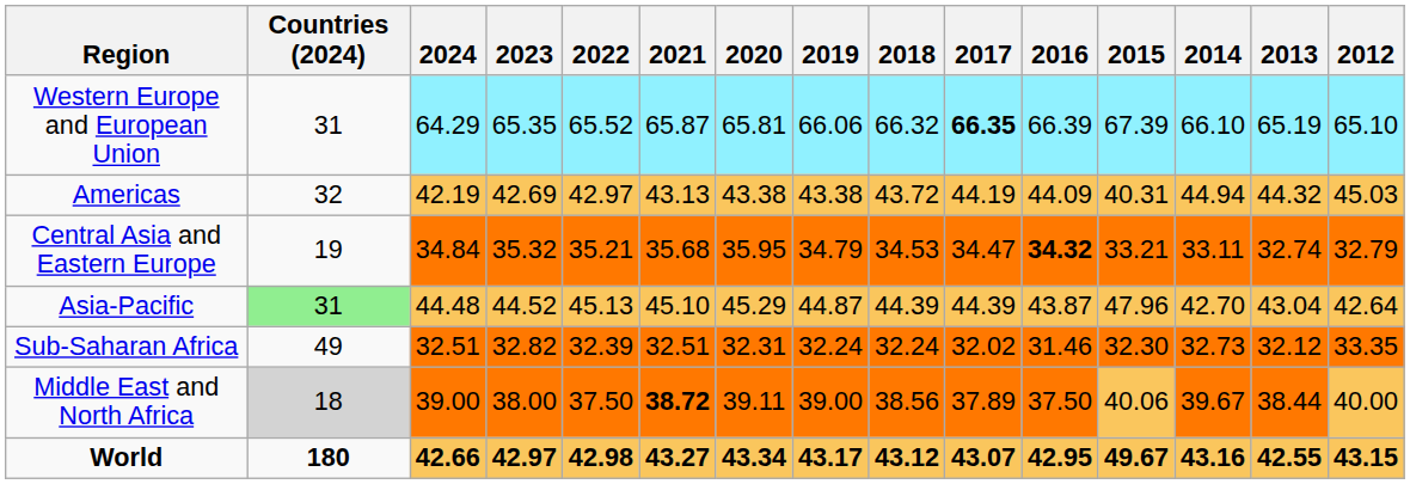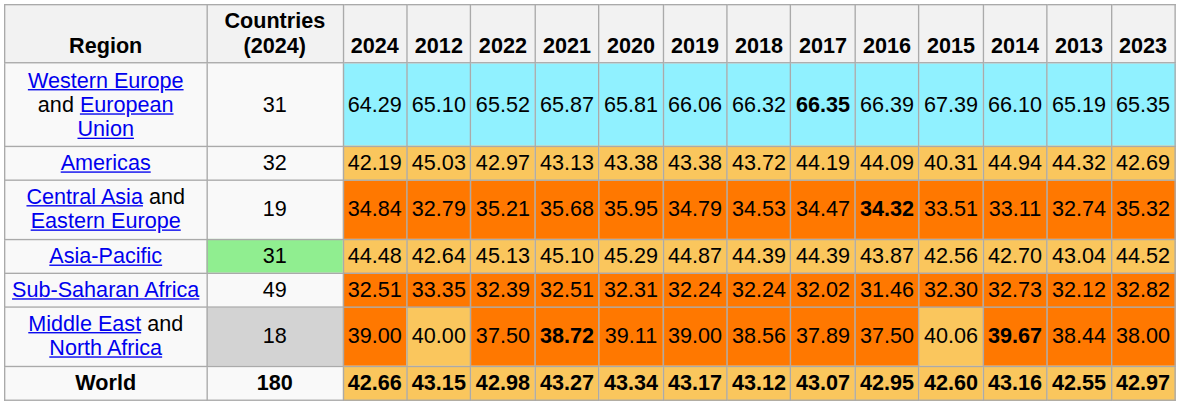columns swapped: 2023 <-> 2012
Central Asia and Eastern Europe | 2015: 33.21 -> 33.51
Asia-Pacific | 2015: 47.96 -> 42.56
Middle East and North Africa | 2014: normal -> bold
World | 2015: 49.67 -> 42.60
